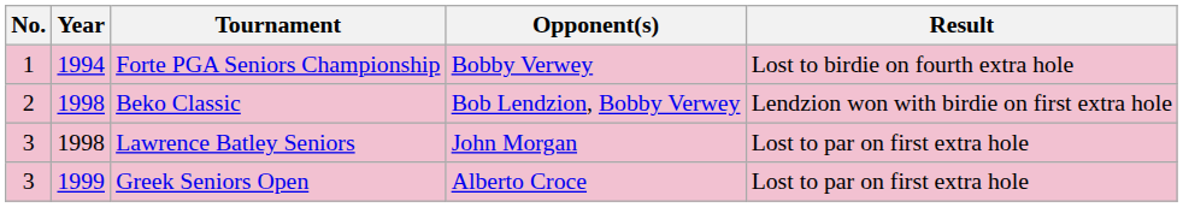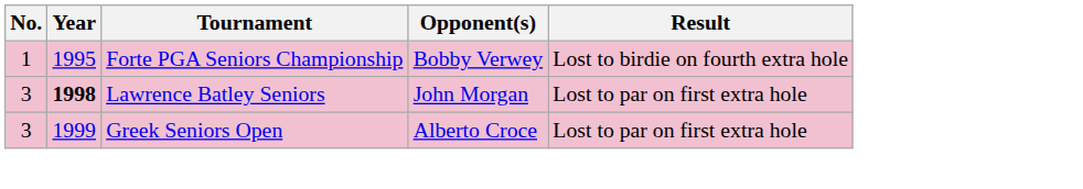Forte PGA Seniors Championship | Year: 1994 -> 1995
- row: 2 | 1998 | Beko Classic | Bob Lendzion, Bobby Verwey | Lendzion won with birdie on first extra hole
Lawrence Batley Seniors | Year: normal -> bold
